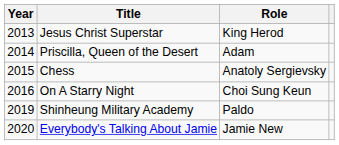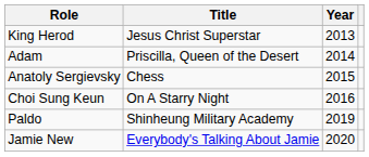columns swapped: Year <-> Role
